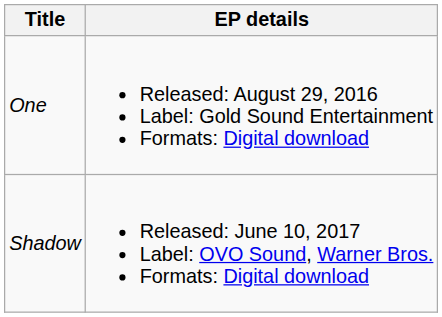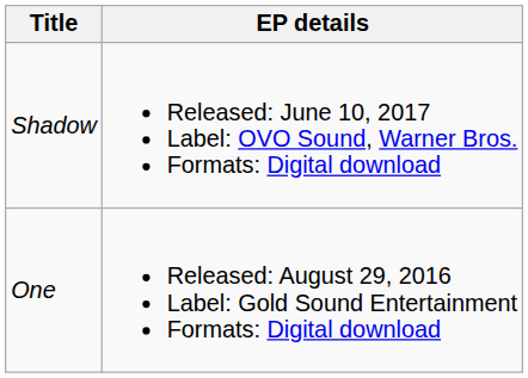rows swapped: One <-> Shadow
